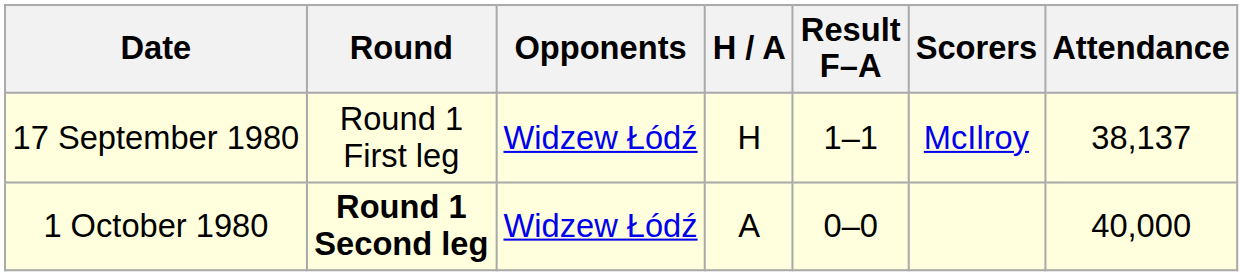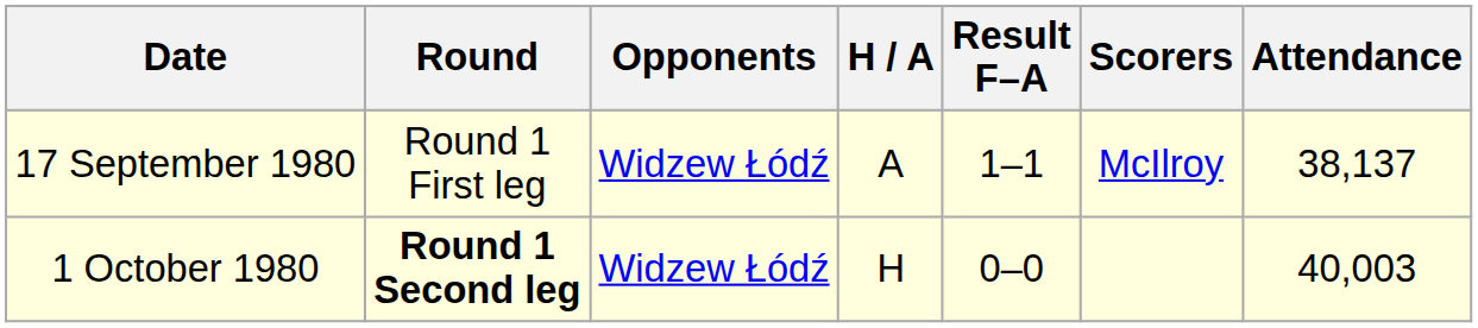17 September 1980 | H / A: H -> A
1 October 1980 | H / A: A -> H
1 October 1980 | Attendance: 40,000 -> 40,003
